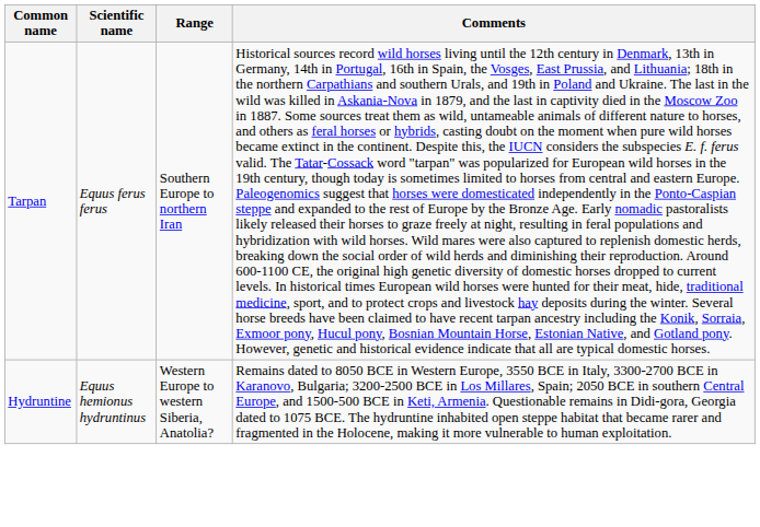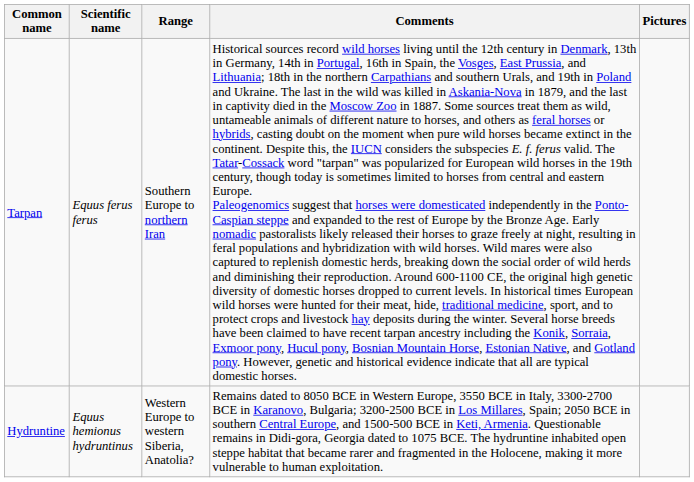+ column: Pictures
